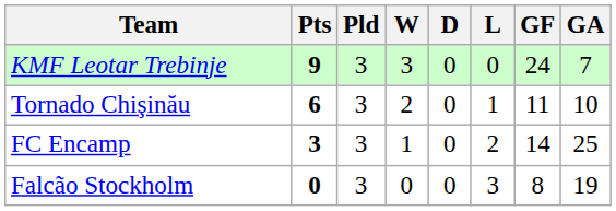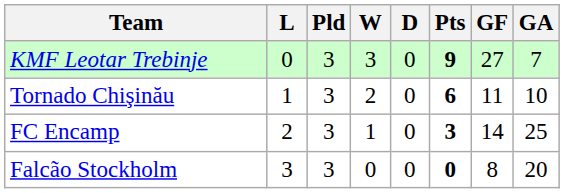columns swapped: Pts <-> L
KMF Leotar Trebinje | GF: 24 -> 27
Falcão Stockholm | GA: 19 -> 20
